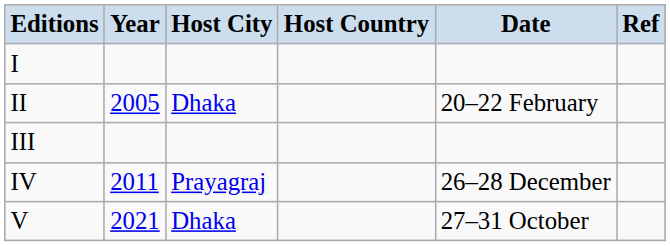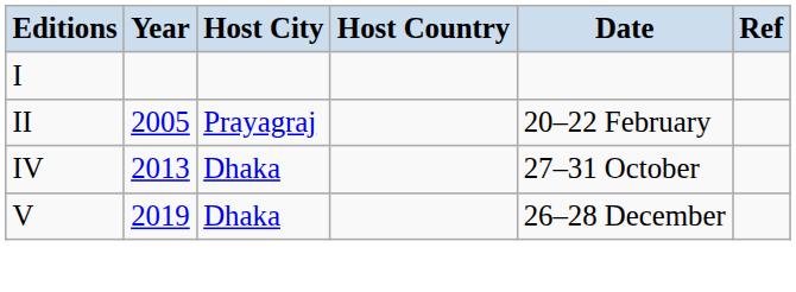II | Host City: Dhaka -> Prayagraj
- row: III
IV | Year: 2011 -> 2013
IV | Host City: Prayagraj -> Dhaka
IV | Date: 26–28 December -> 27–31 October
V | Year: 2021 -> 2019
V | Date: 27–31 October -> 26–28 December
